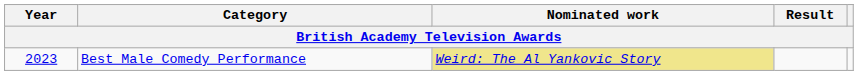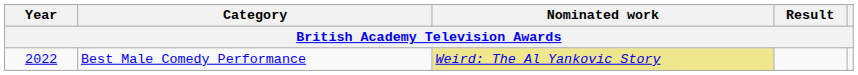Best Male Comedy Performance | Year: 2023 -> 2022
